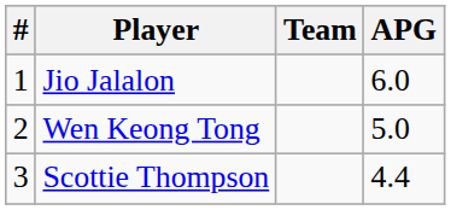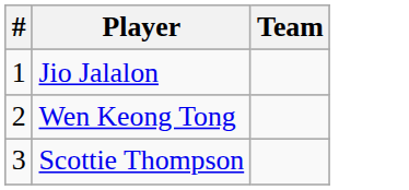- column: APG | 6.0 | 5.0 | 4.4
